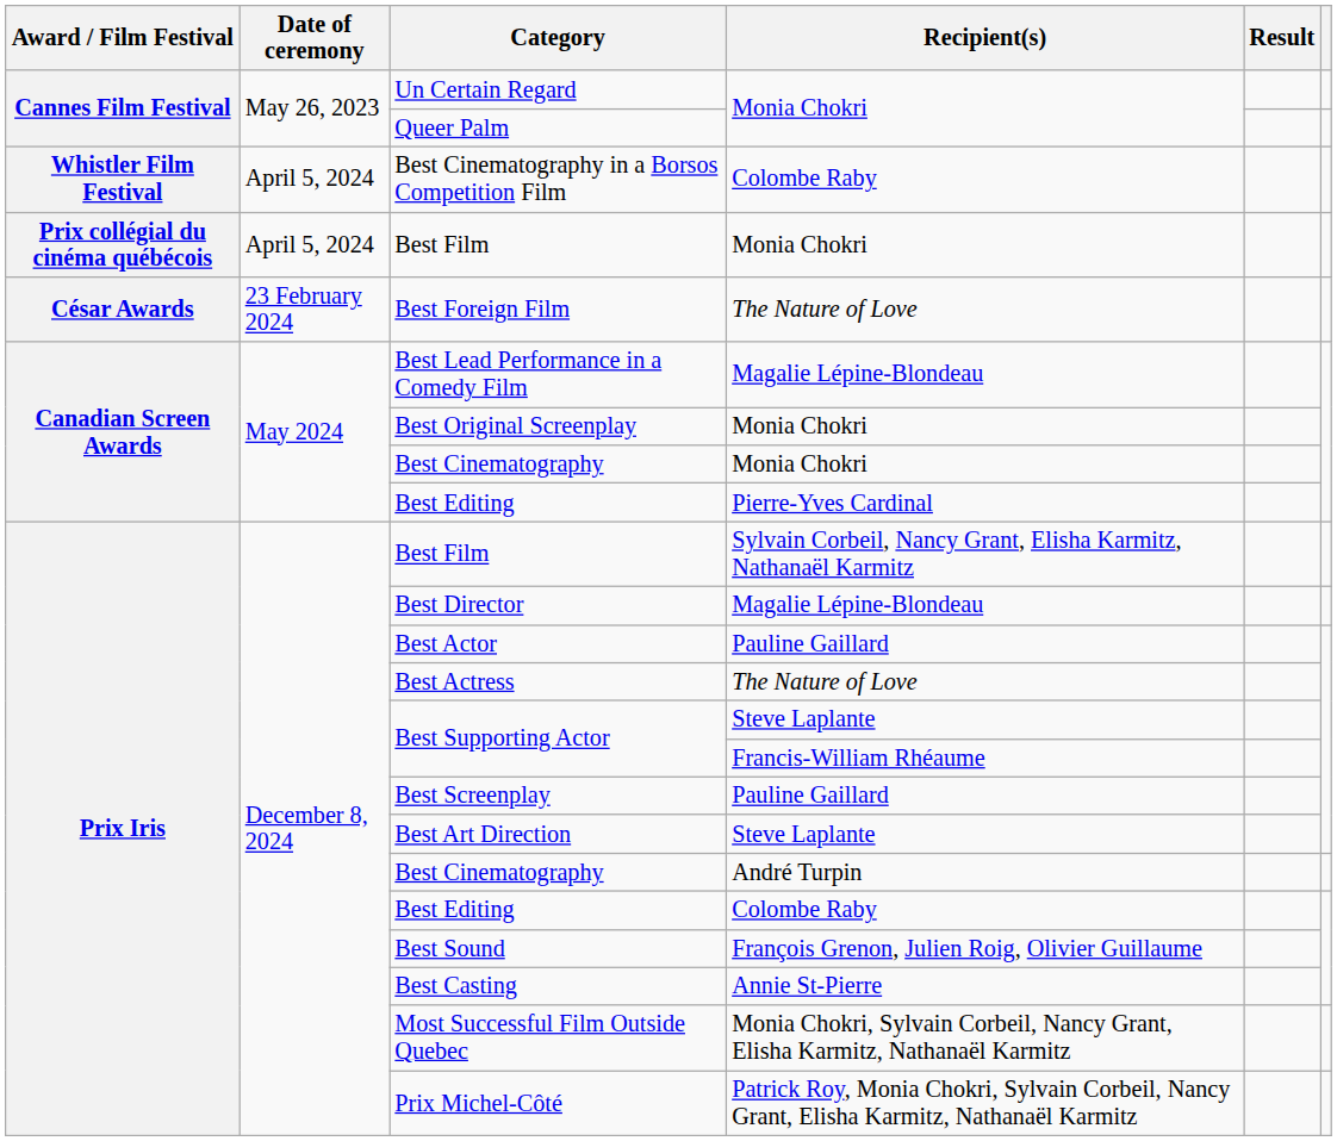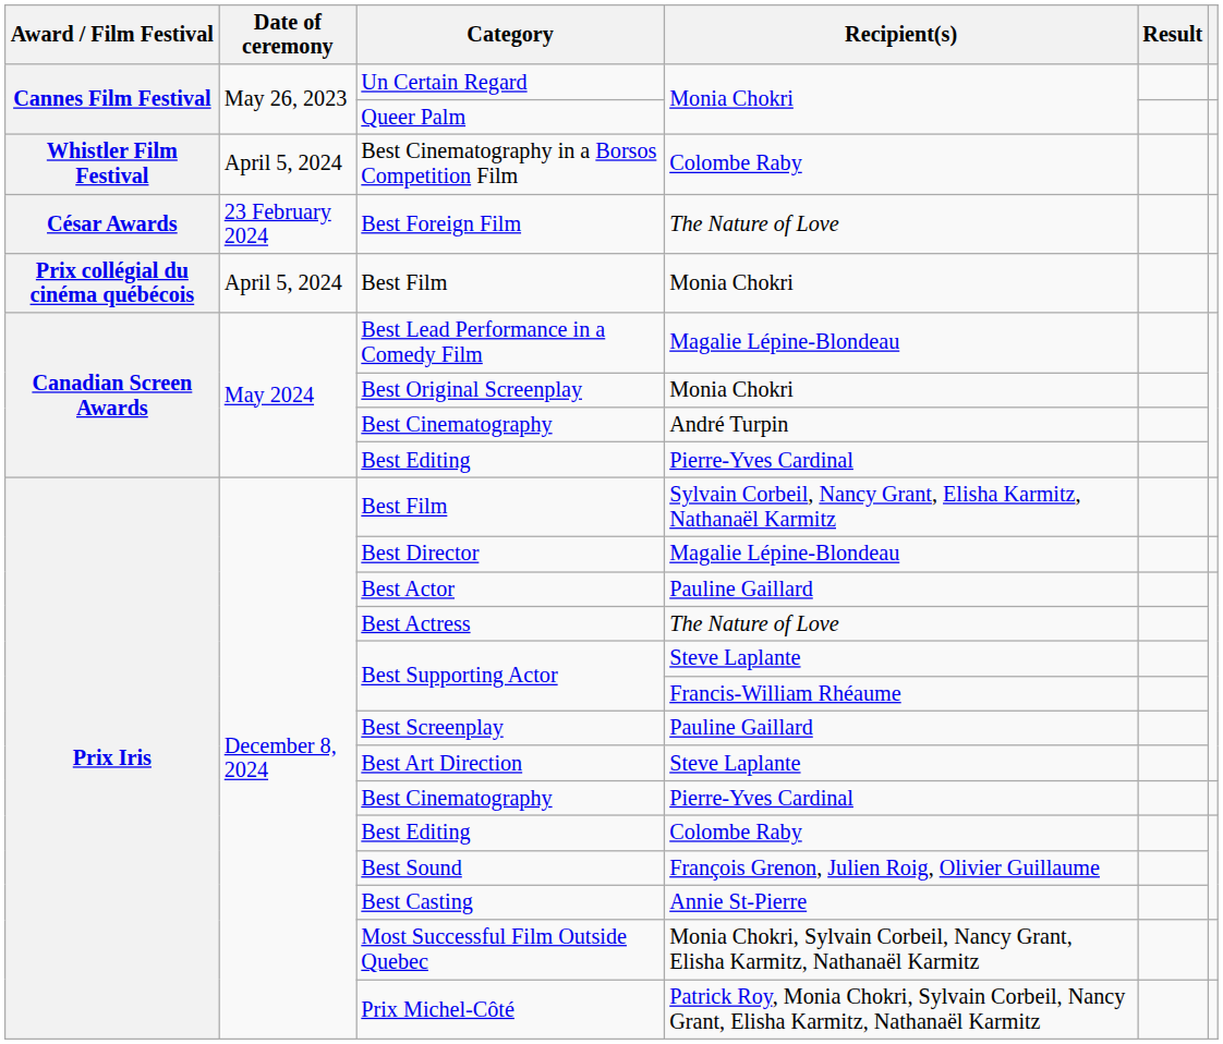rows swapped: Prix collégial du cinéma québécois / Best Film <-> Best Foreign Film
Canadian Screen Awards / Best Cinematography | Recipient(s): Monia Chokri -> André Turpin
Prix Iris / Best Cinematography | Recipient(s): André Turpin -> Pierre-Yves Cardinal
